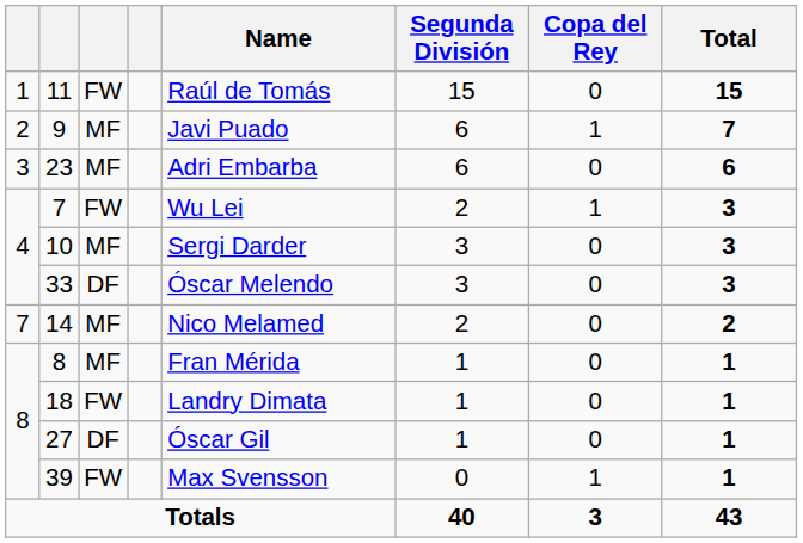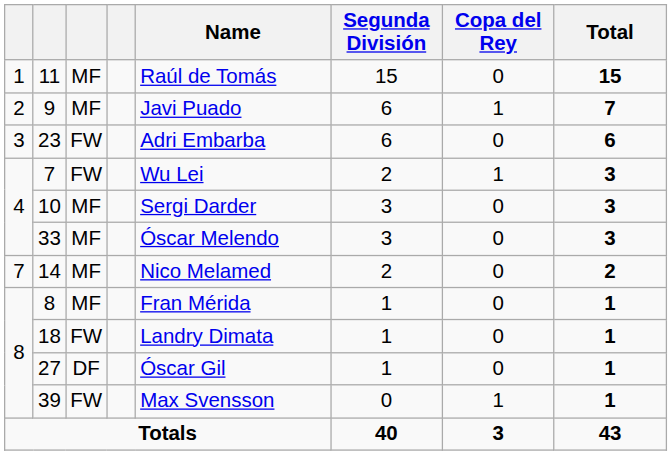11 | column 3: FW -> MF
23 | column 3: MF -> FW
33 | column 3: DF -> MF
